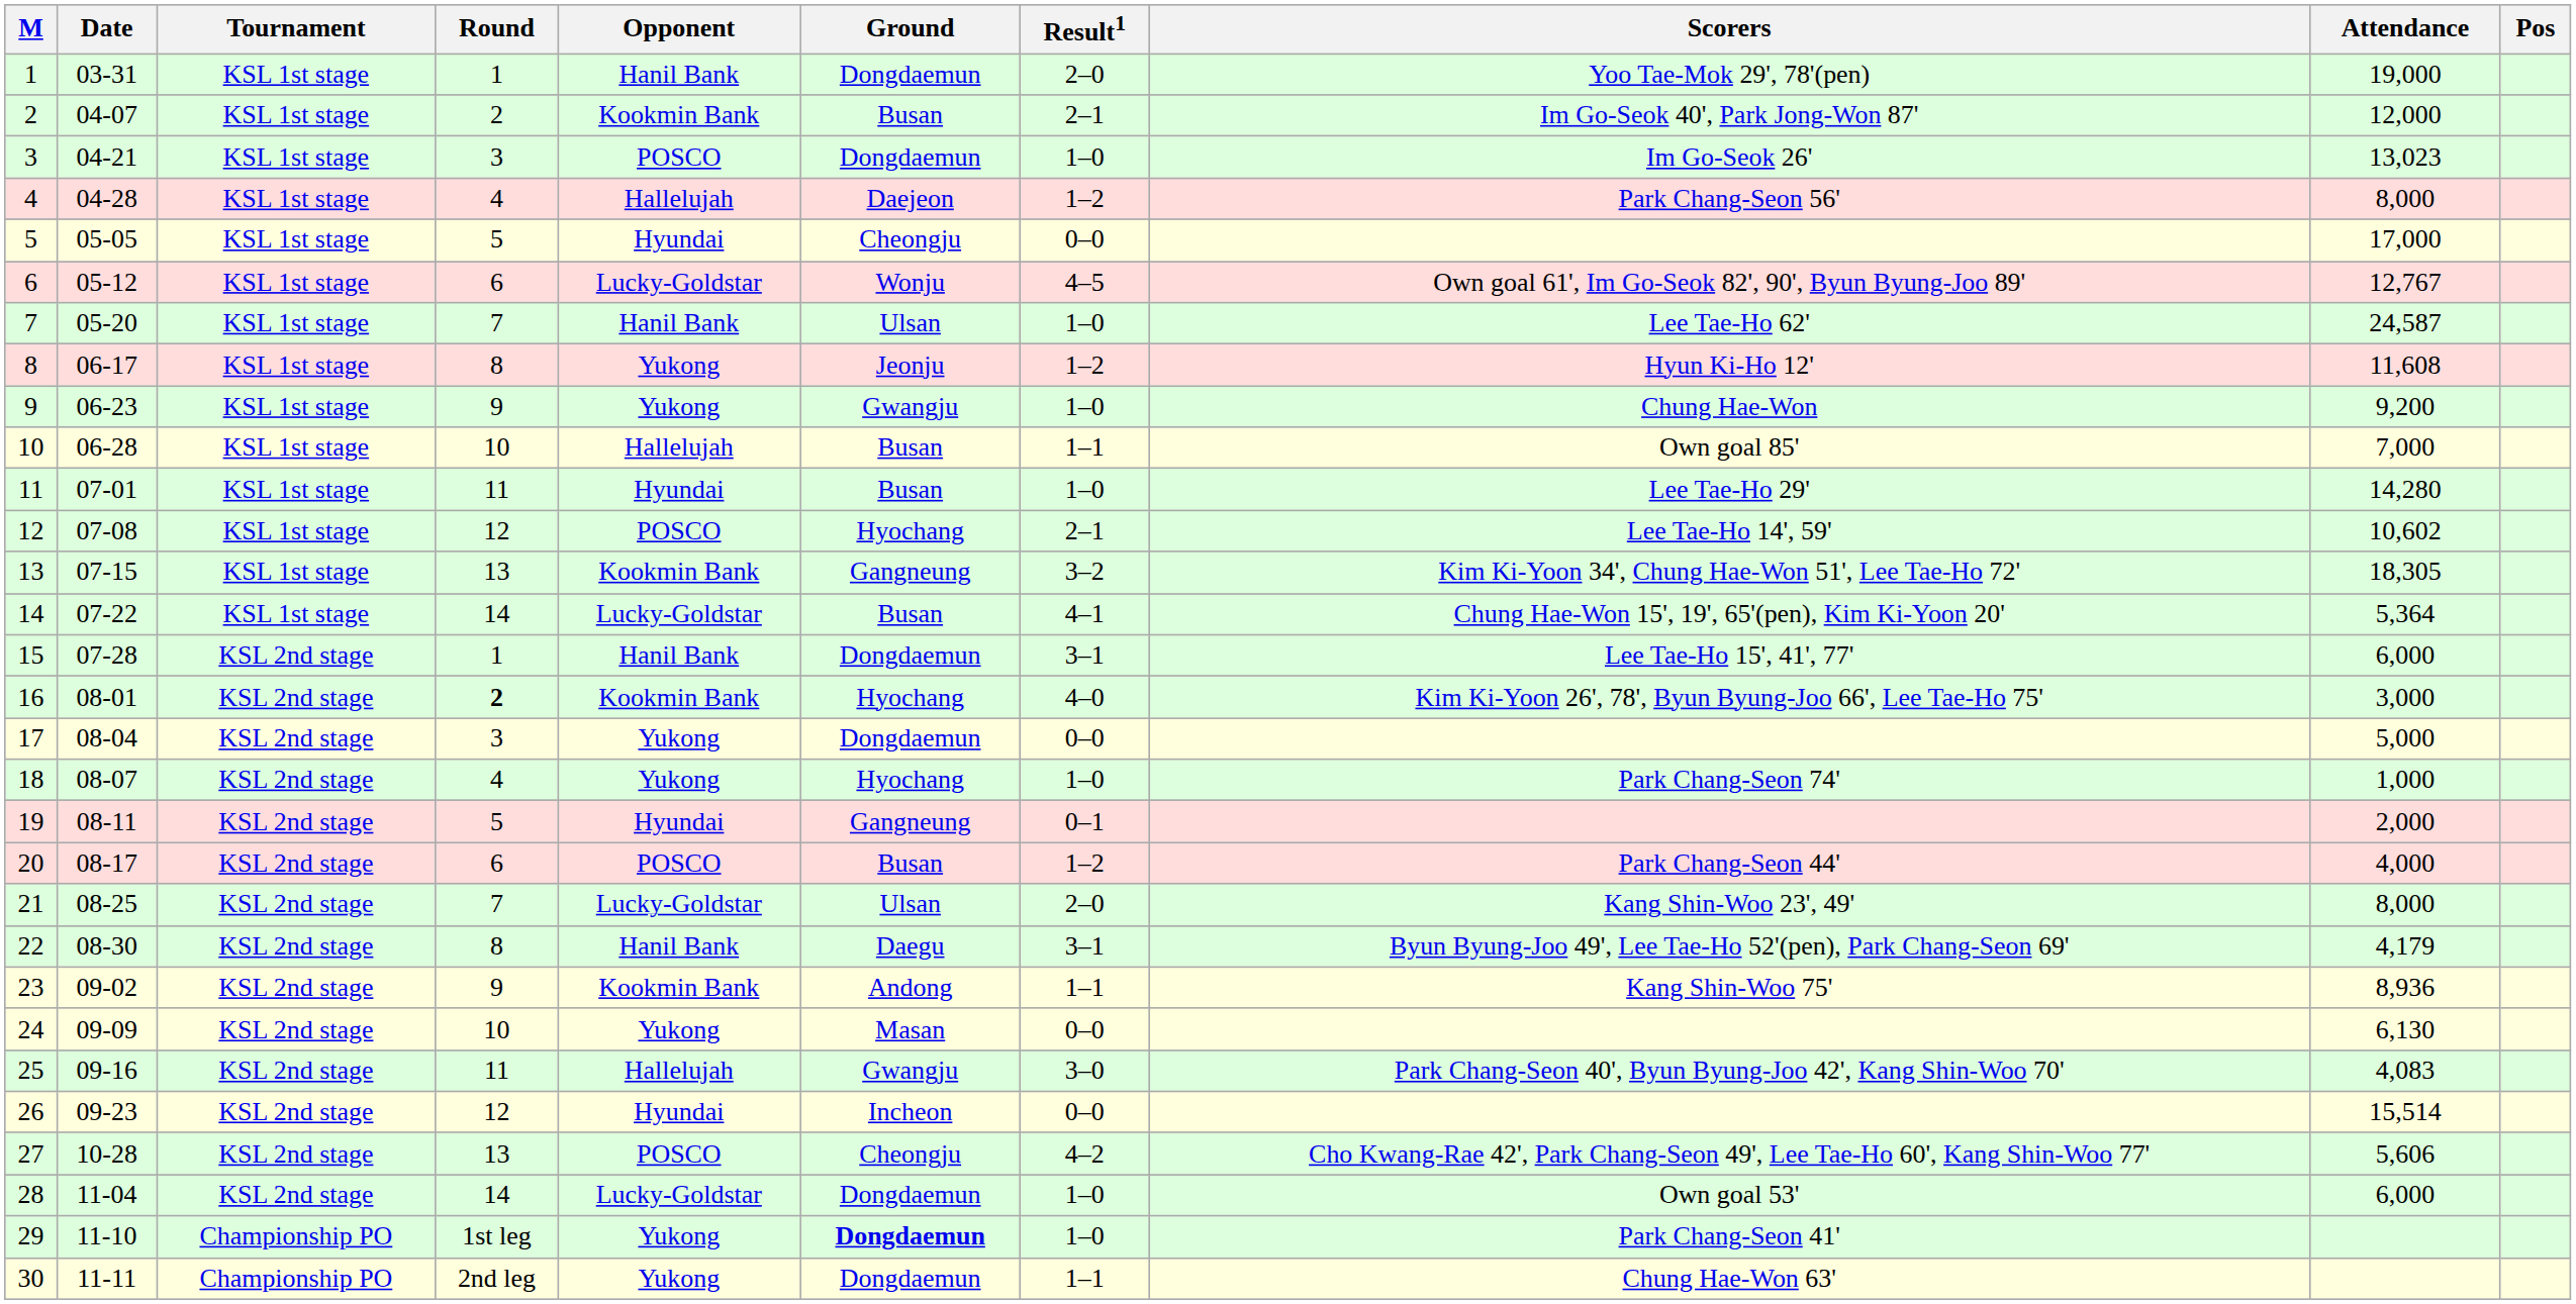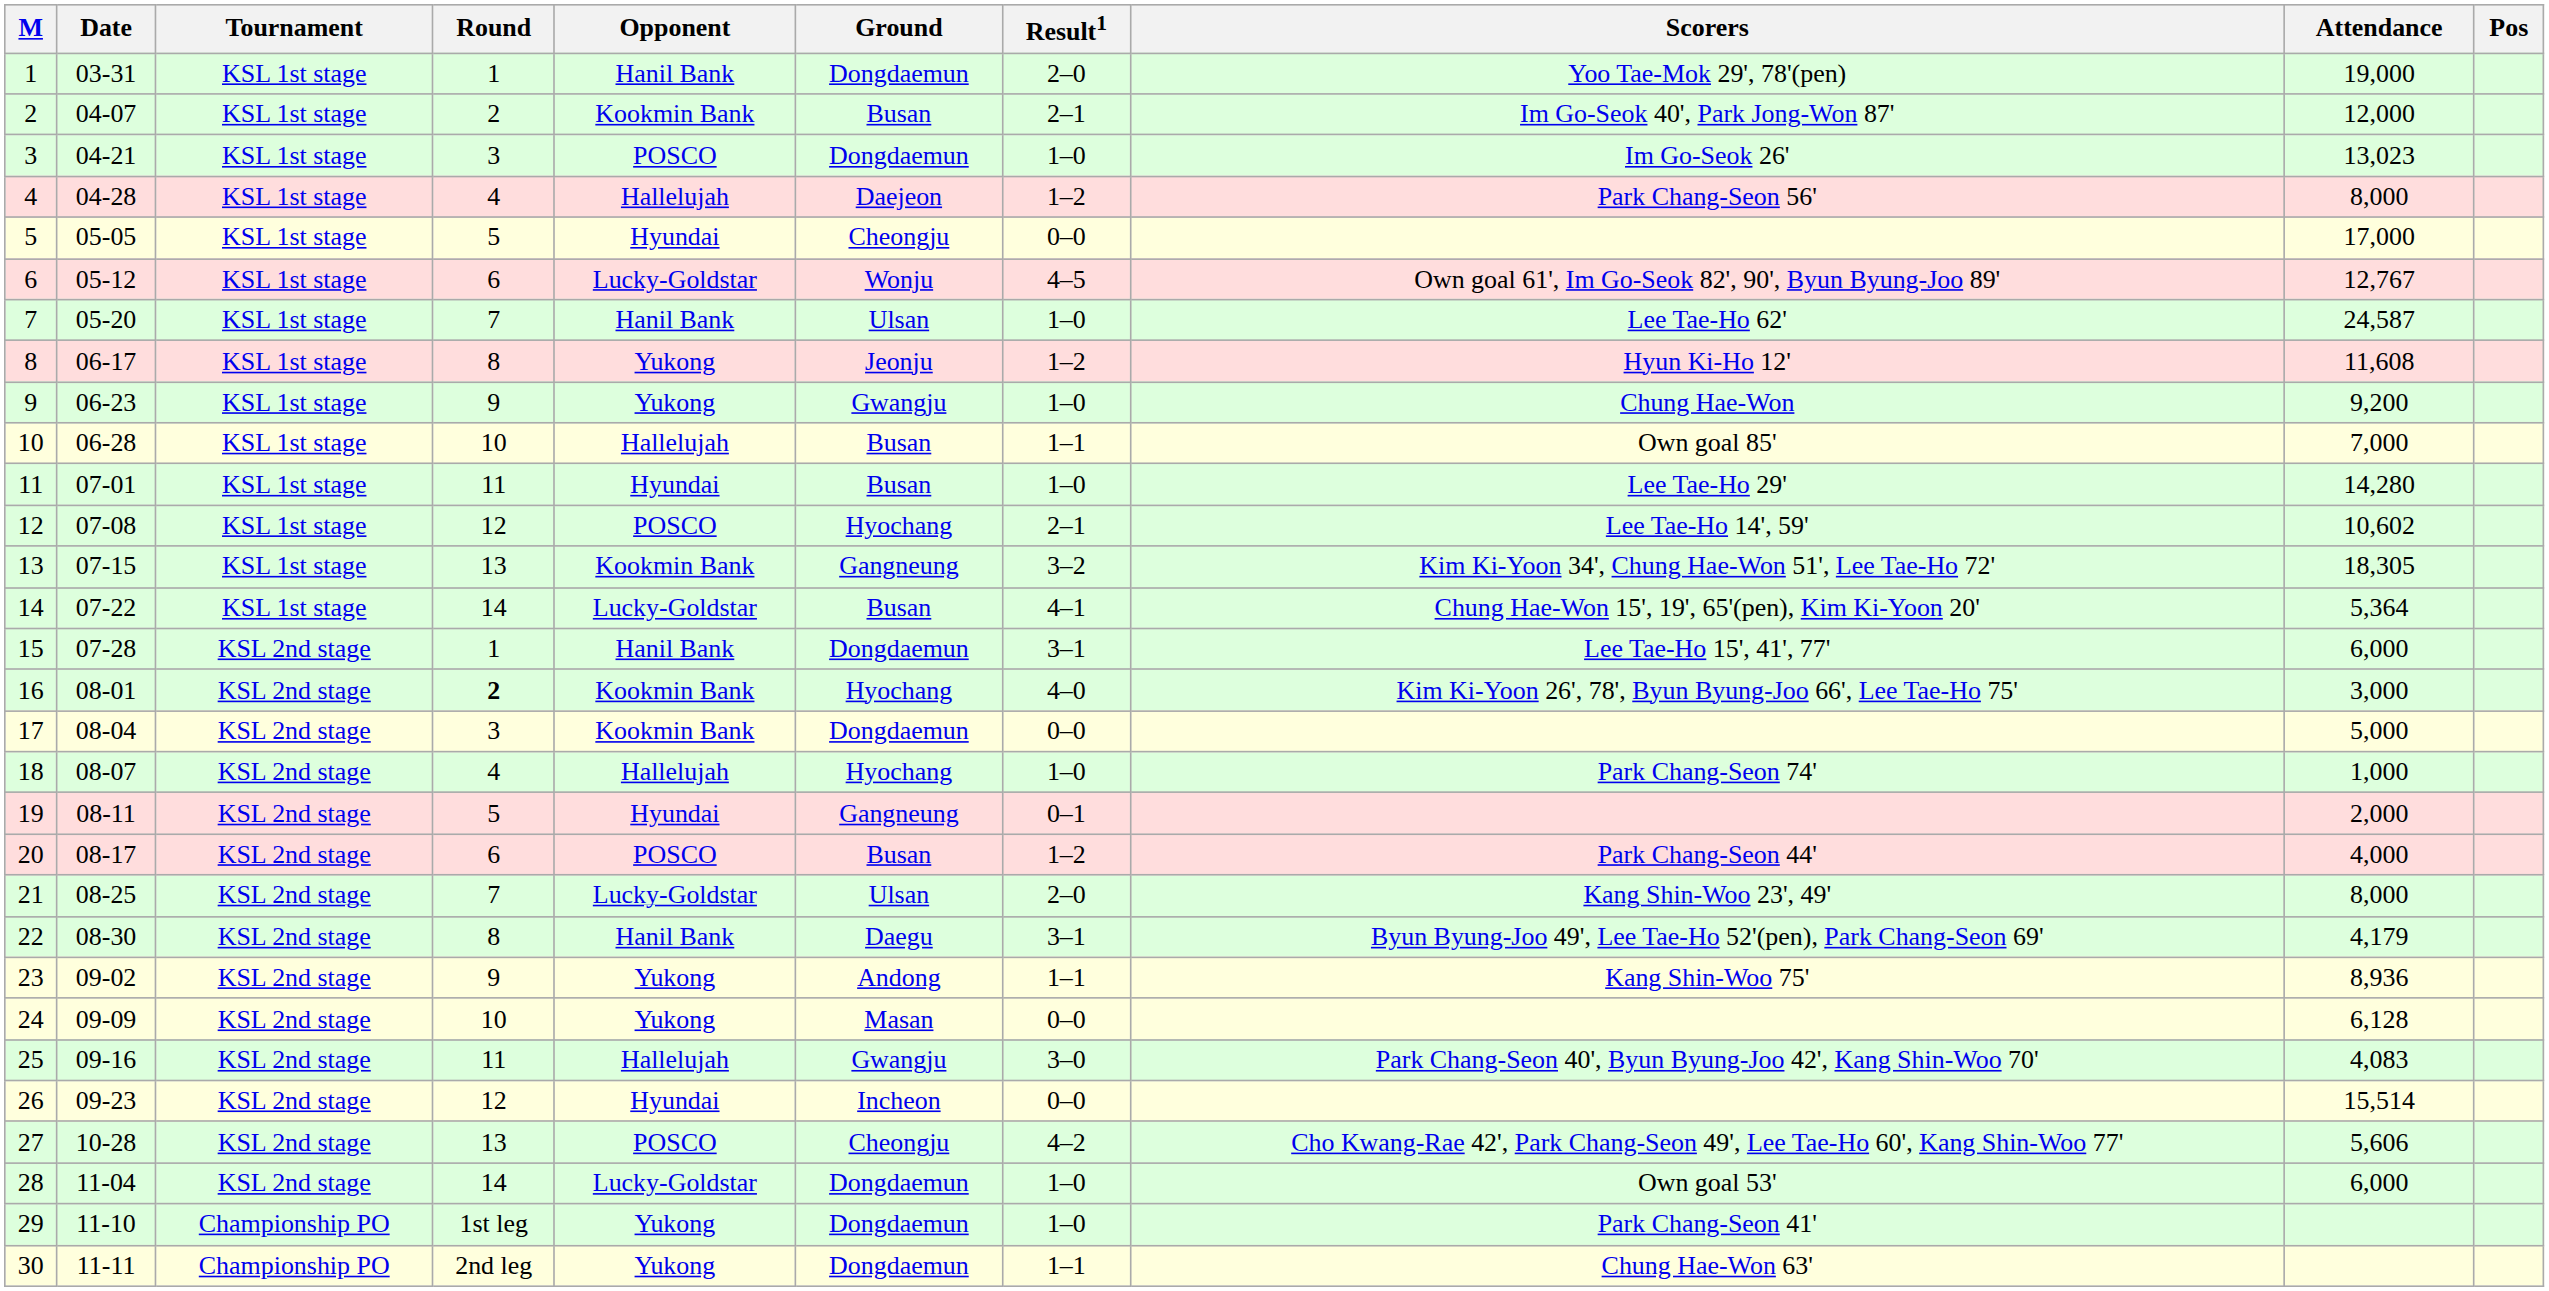17 | Opponent: Yukong -> Kookmin Bank
18 | Opponent: Yukong -> Hallelujah
23 | Opponent: Kookmin Bank -> Yukong
24 | Attendance: 6,130 -> 6,128
29 | Ground: bold -> normal
